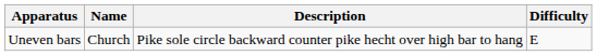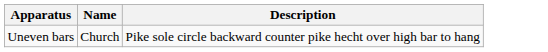- column: Difficulty | E
